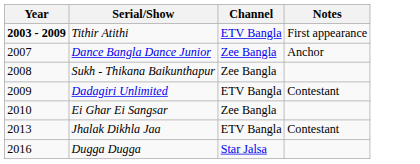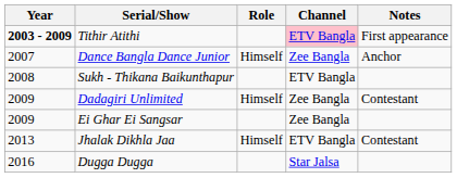+ column: Role | Himself | Himself | Himself
Tithir Atithi | Channel: no background -> pink background
Sukh - Thikana Baikunthapur | Channel: Zee Bangla -> ETV Bangla
Dadagiri Unlimited | Channel: ETV Bangla -> Zee Bangla
Ei Ghar Ei Sangsar | Year: 2010 -> 2009
